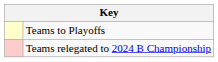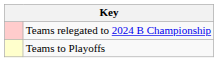rows swapped: Teams to Playoffs <-> Teams relegated to 2024 B Championship
